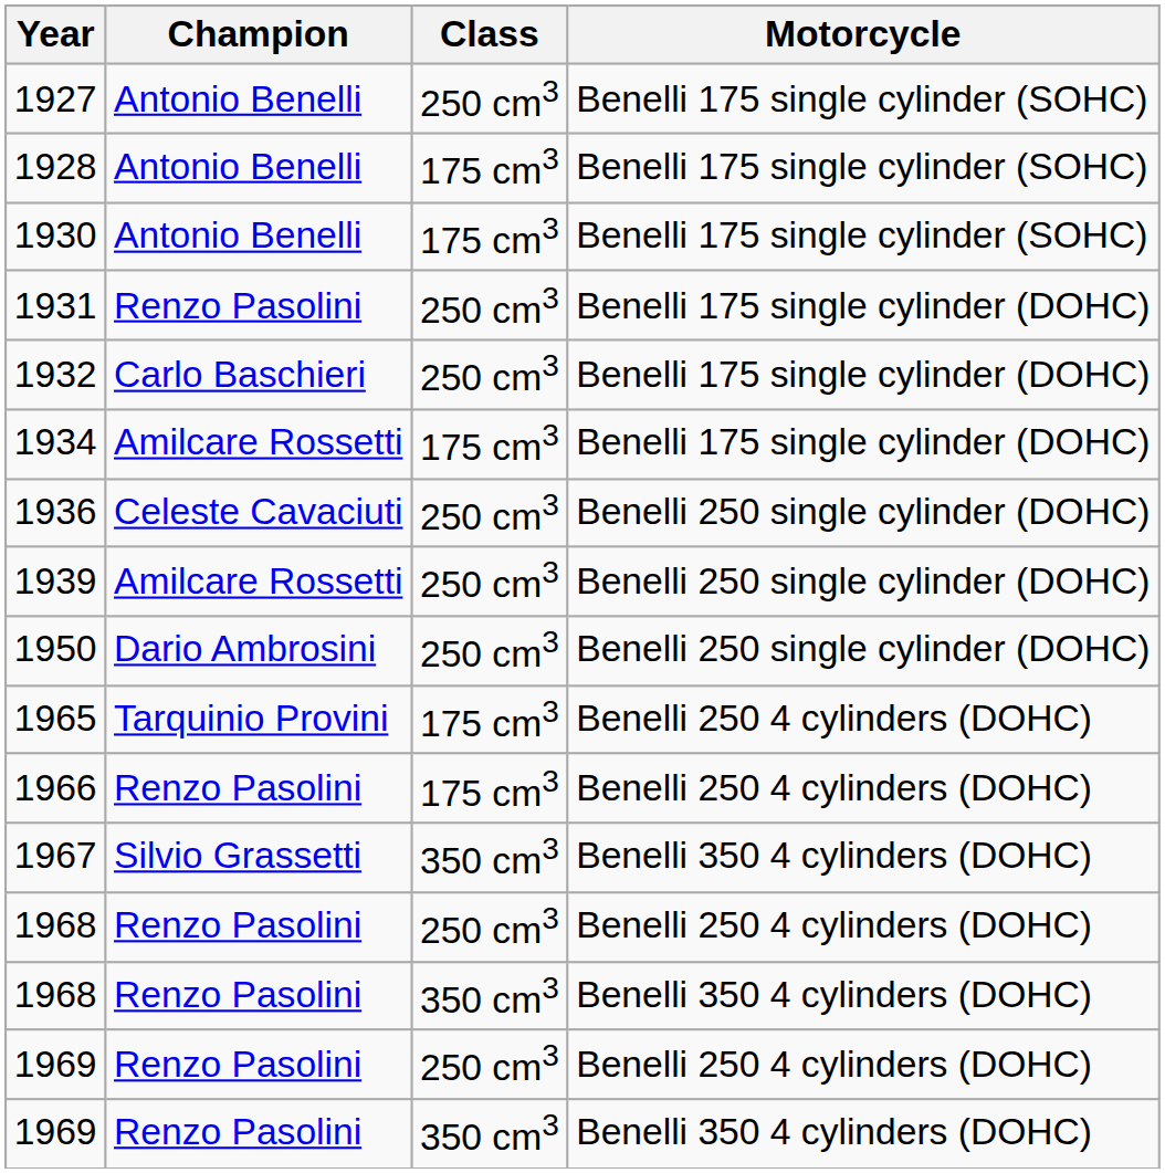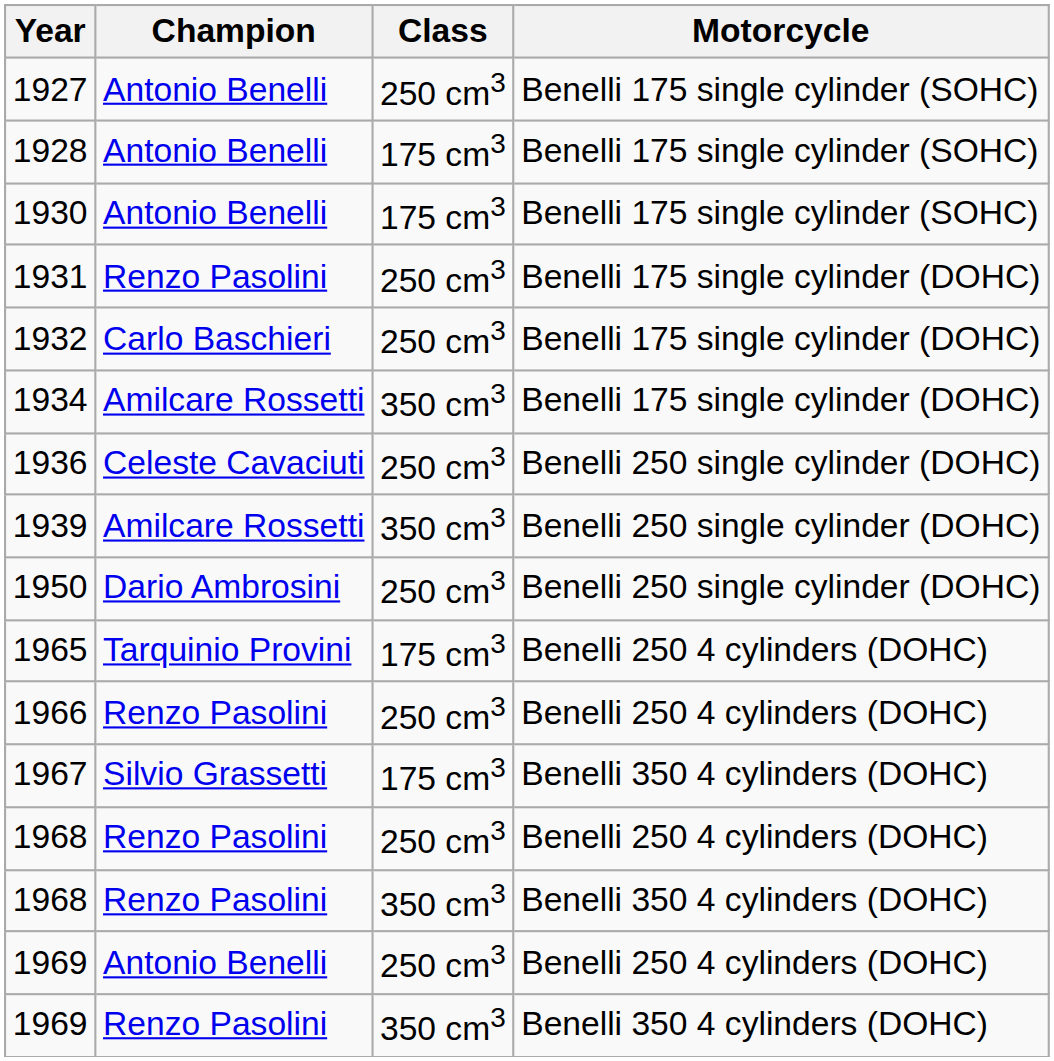1934 | Class: 175 cm3 -> 350 cm3
1939 | Class: 250 cm3 -> 350 cm3
1966 | Class: 175 cm3 -> 250 cm3
1967 | Class: 350 cm3 -> 175 cm3
1969 / Benelli 250 4 cylinders (DOHC) | Champion: Renzo Pasolini -> Antonio Benelli
